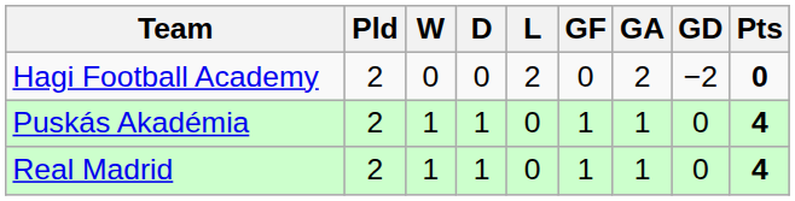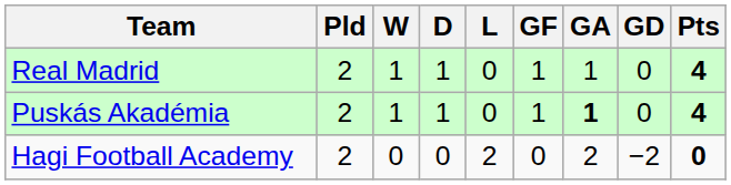rows swapped: Real Madrid <-> Hagi Football Academy
Puskás Akadémia | GA: normal -> bold
